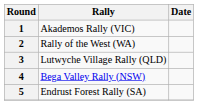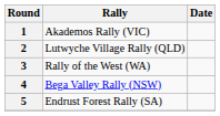2 | Rally: Rally of the West (WA) -> Lutwyche Village Rally (QLD)
3 | Rally: Lutwyche Village Rally (QLD) -> Rally of the West (WA)
